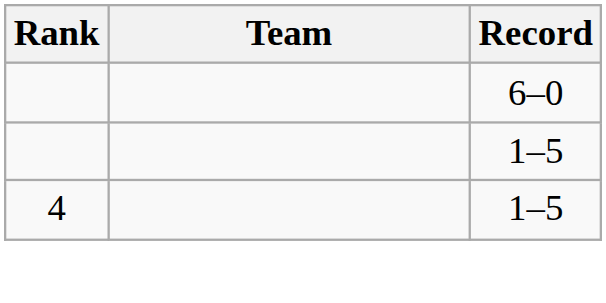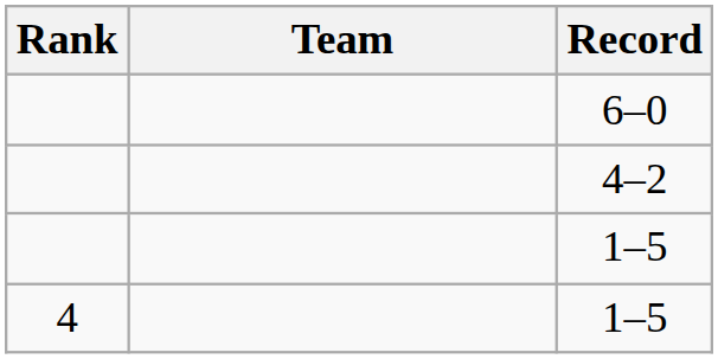+ row: 4–2
